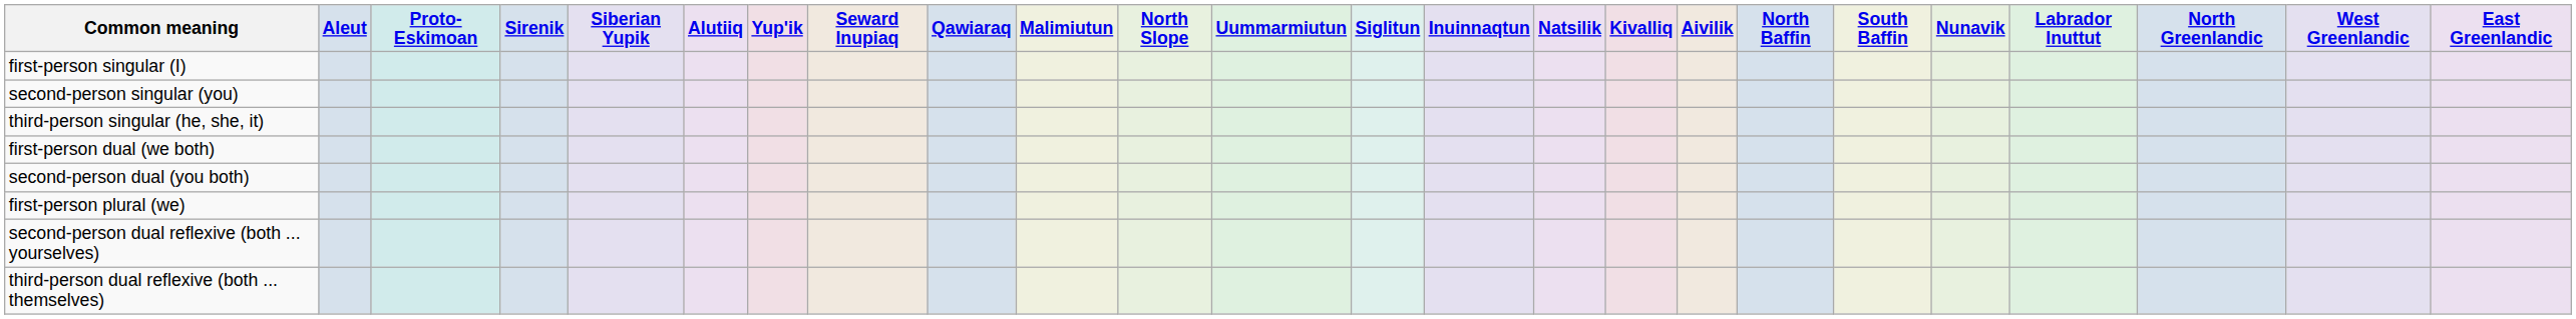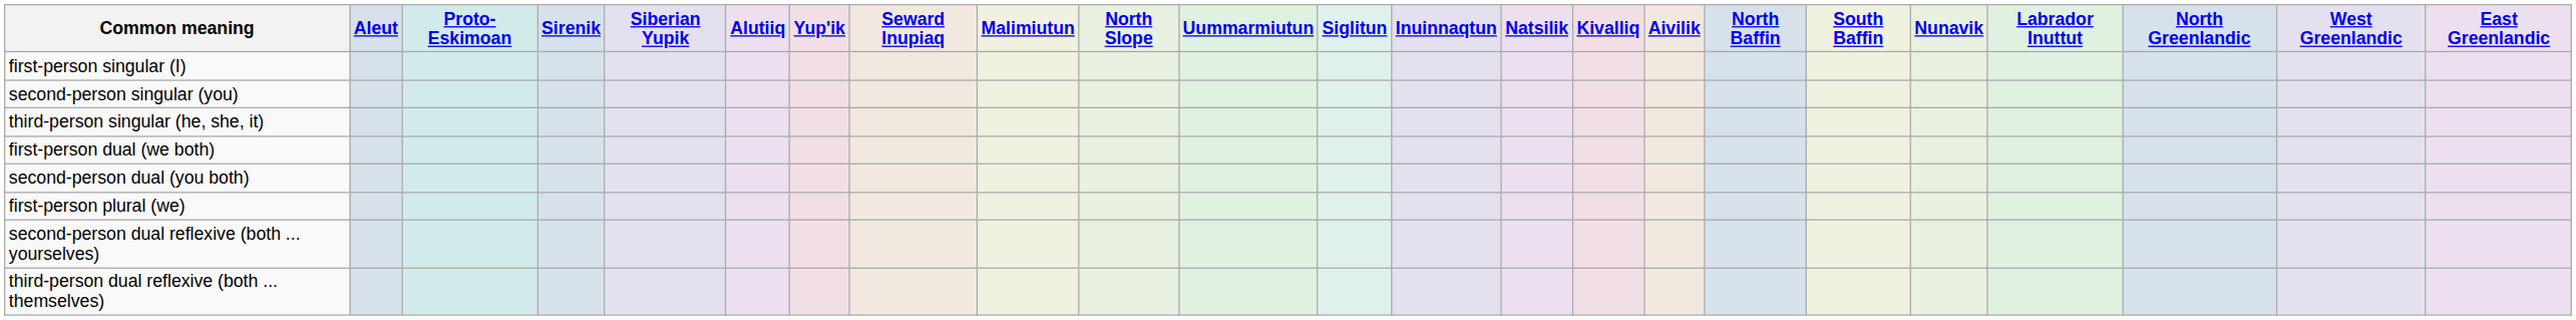- column: Qawiaraq
